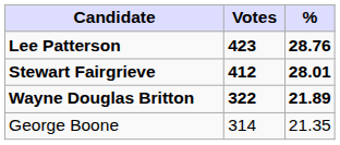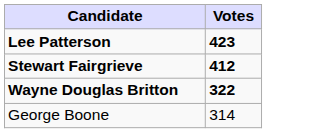- column: % | 28.76 | 28.01 | 21.89 | 21.35
